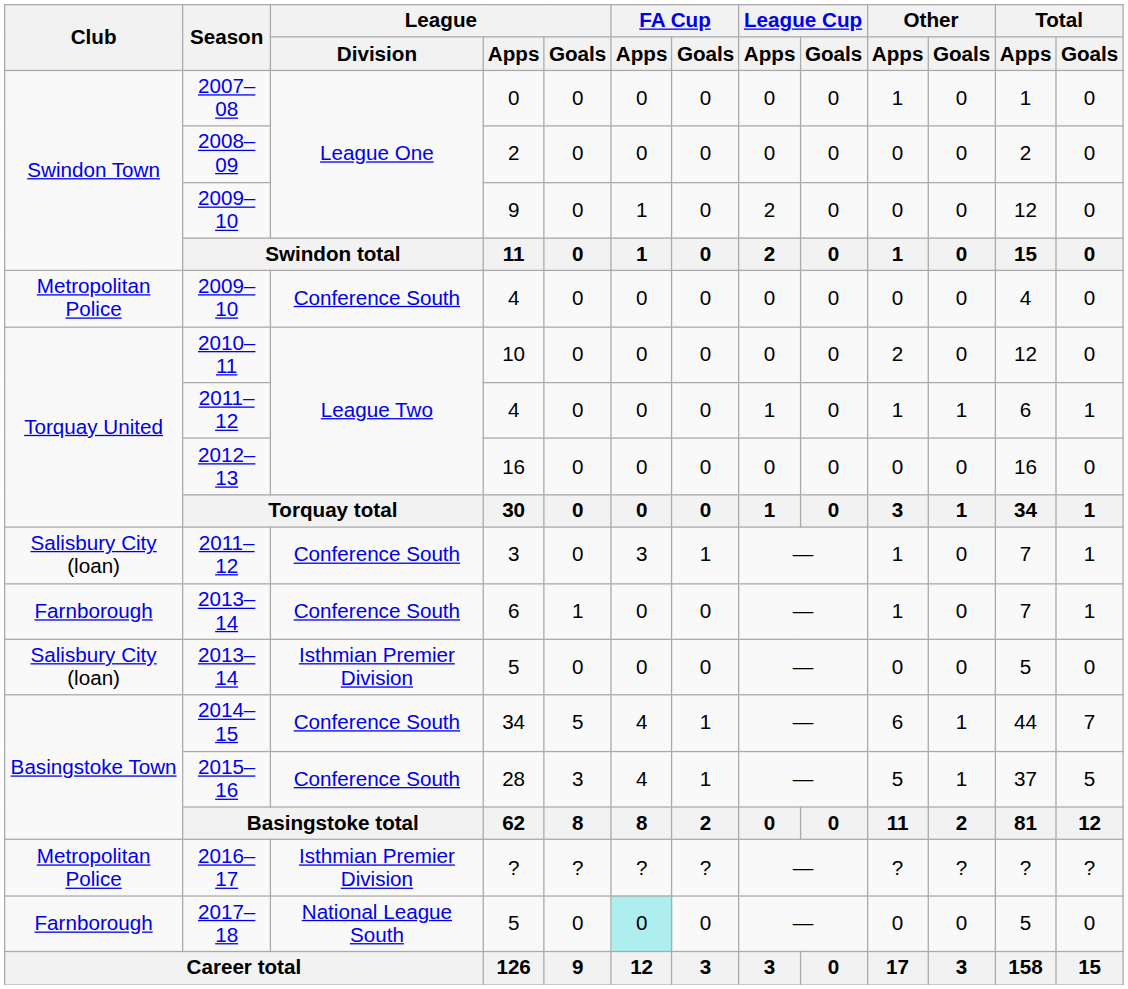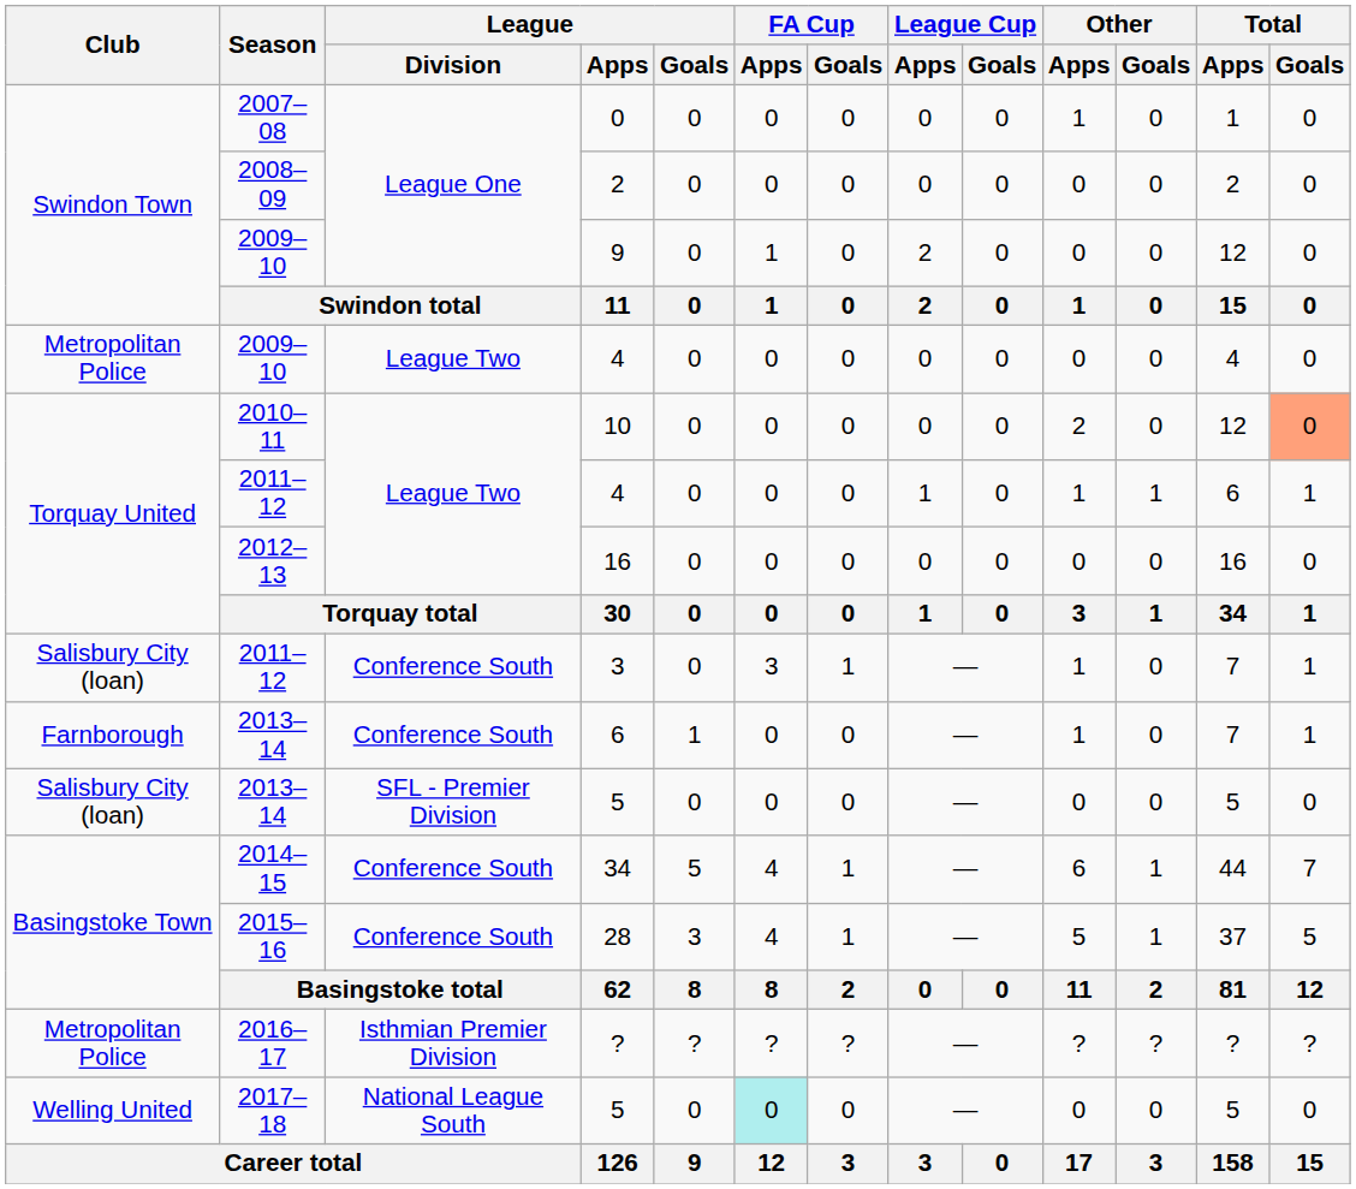2009–10 / 4 | League / Division: Conference South -> League Two
10 | Total / Goals: no background -> lightsalmon background
2013–14 / 5 | League / Division: Isthmian Premier Division -> SFL - Premier Division
2017–18 / 5 | Club: Farnborough -> Welling United
